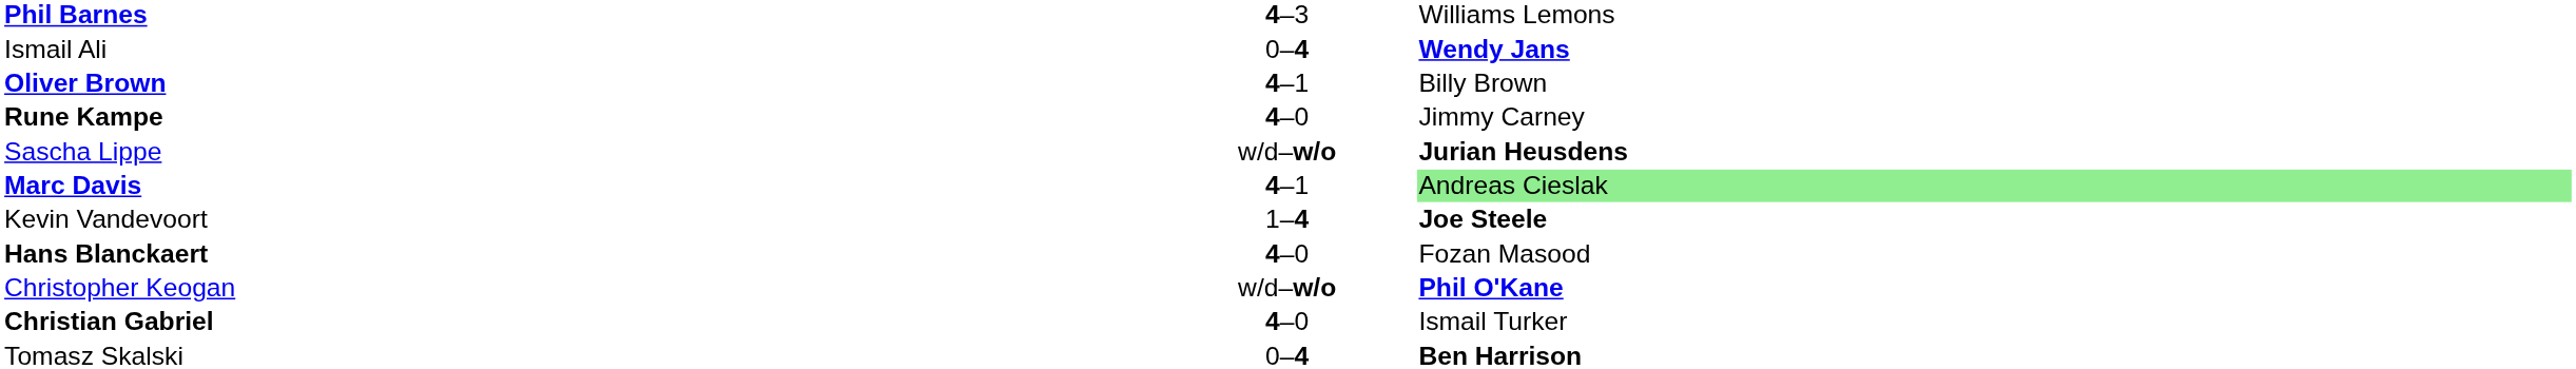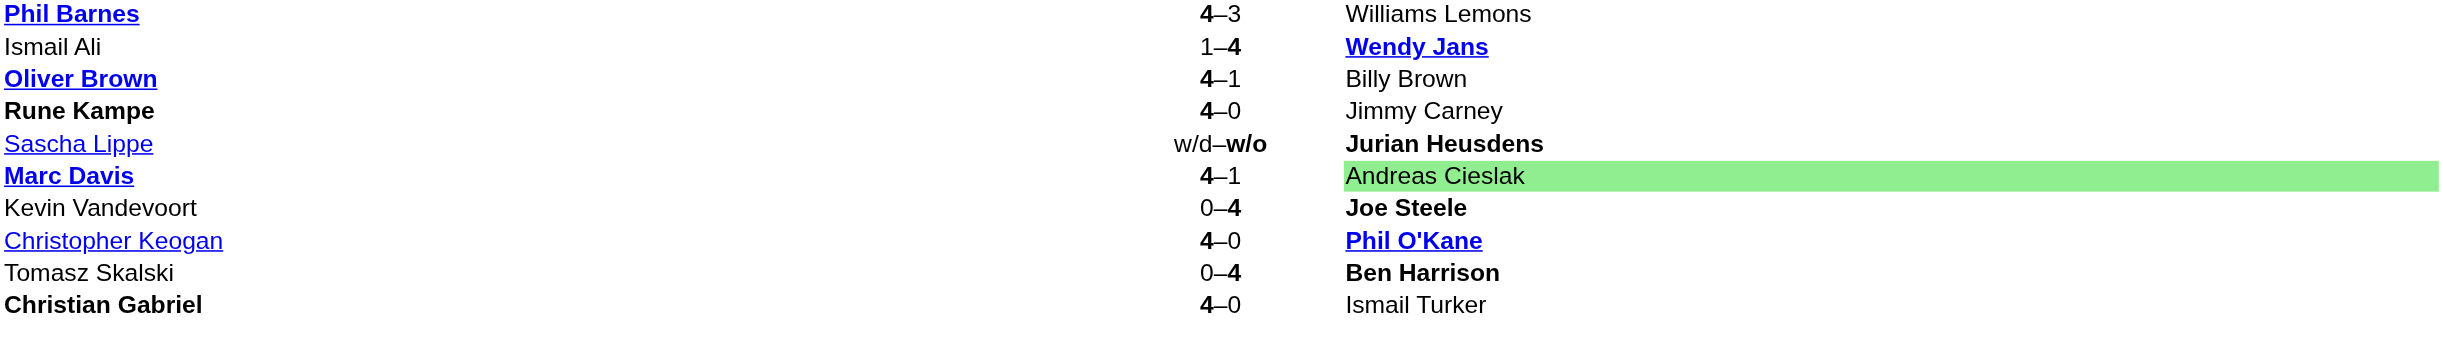Ismail Ali | column 2: 0–4 -> 1–4
Kevin Vandevoort | column 2: 1–4 -> 0–4
- row: Hans Blanckaert | 4–0 | Fozan Masood
Christopher Keogan | column 2: w/d–w/o -> 4–0
rows swapped: Tomasz Skalski <-> Christian Gabriel
